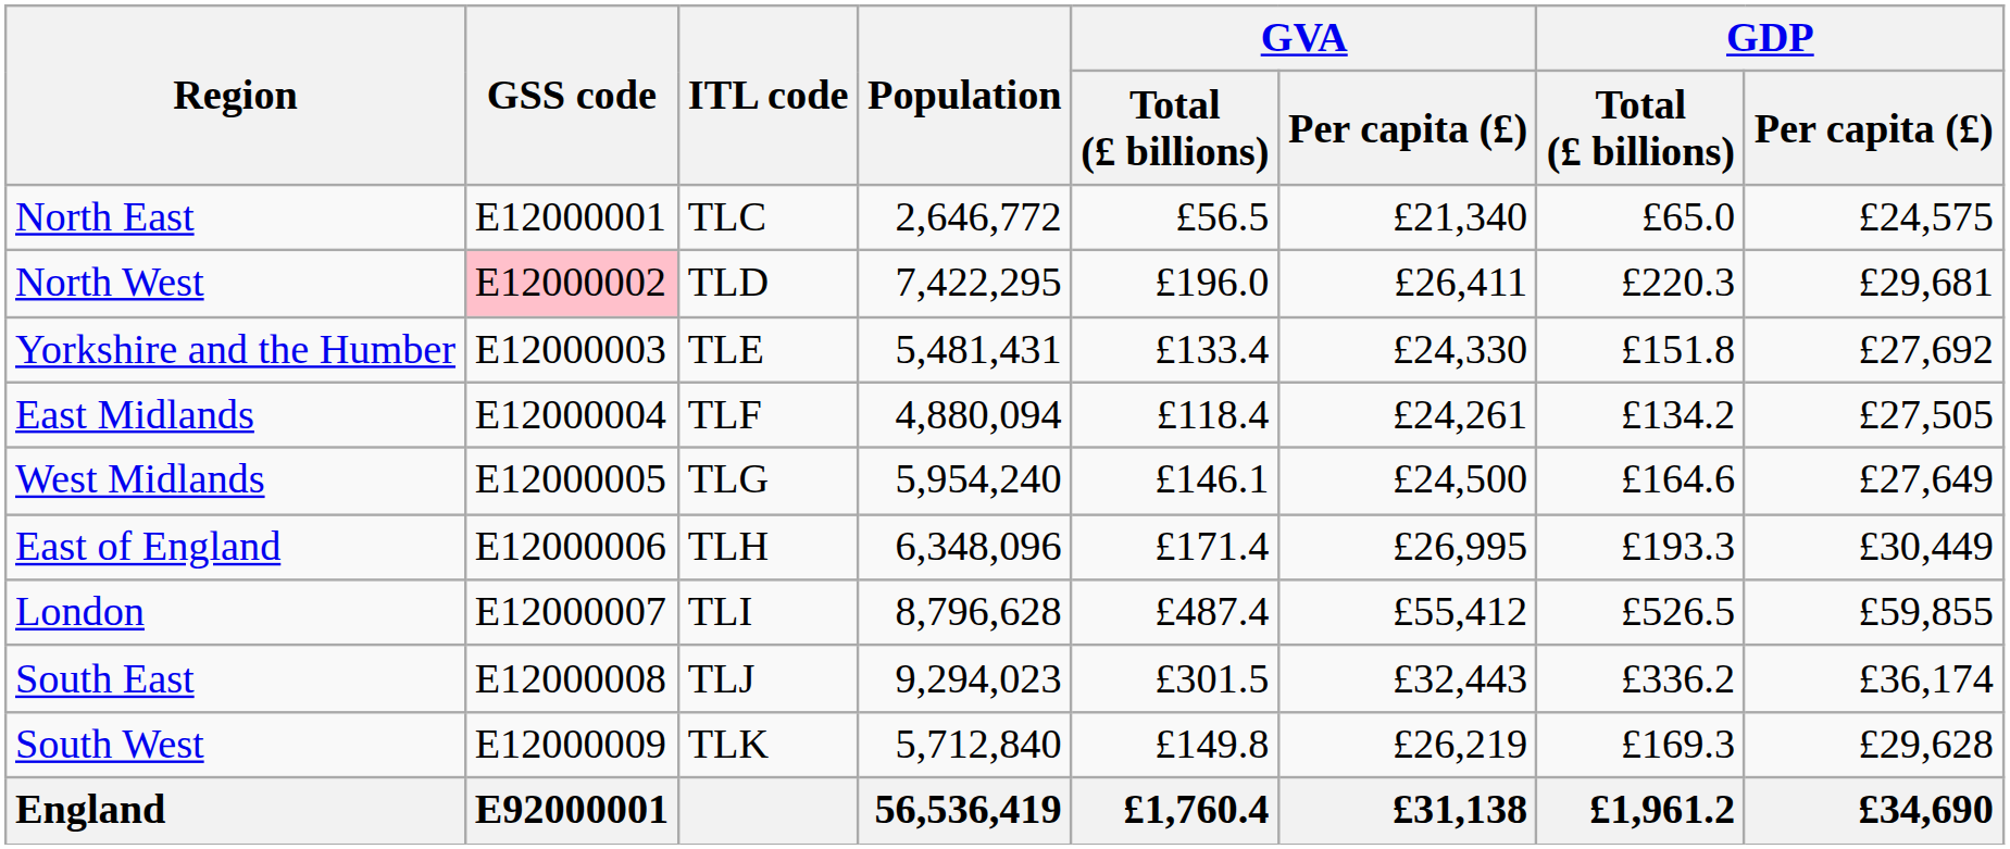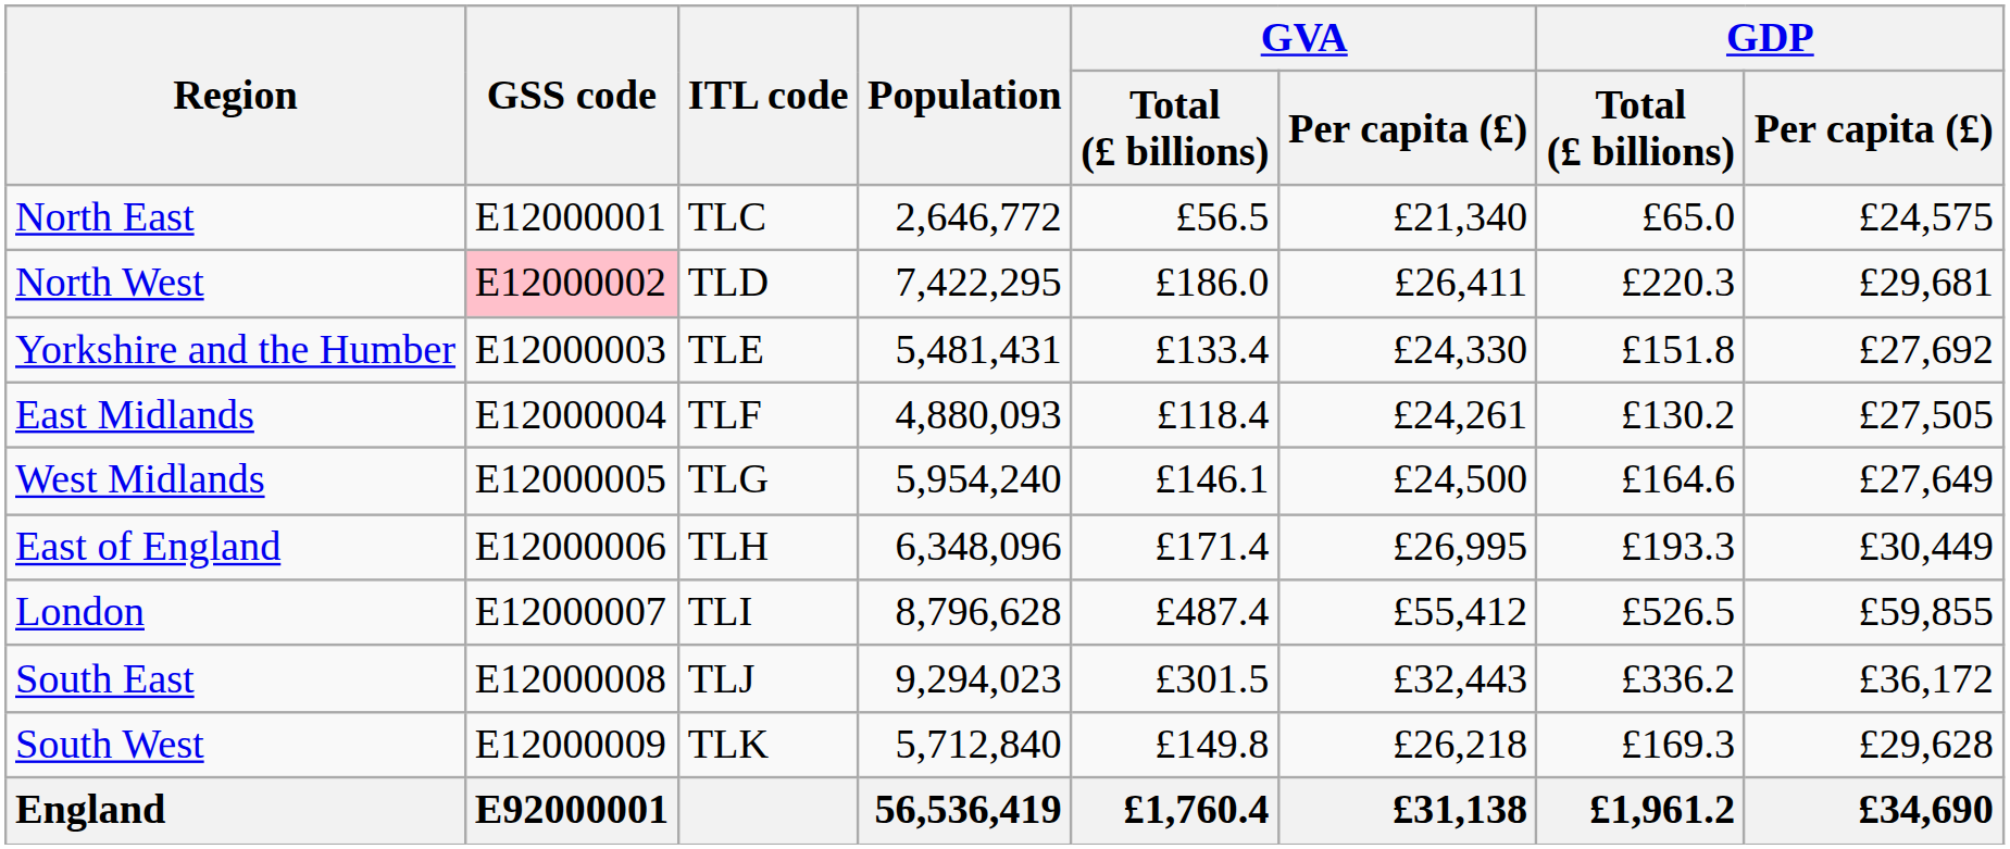North West | GVA / Total (£ billions): £196.0 -> £186.0
East Midlands | Population: 4,880,094 -> 4,880,093
East Midlands | GDP / Total (£ billions): £134.2 -> £130.2
South East | GDP / Per capita (£): £36,174 -> £36,172
South West | GVA / Per capita (£): £26,219 -> £26,218
